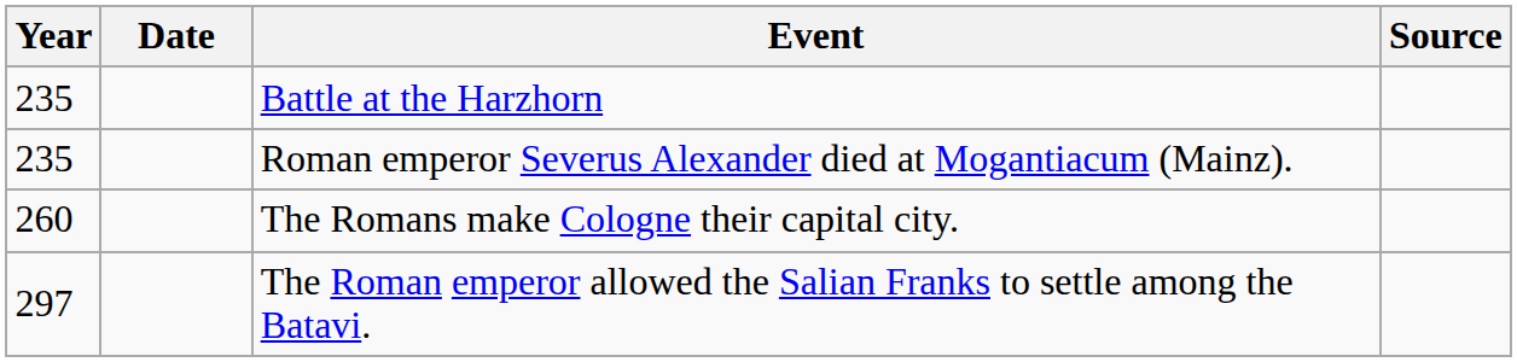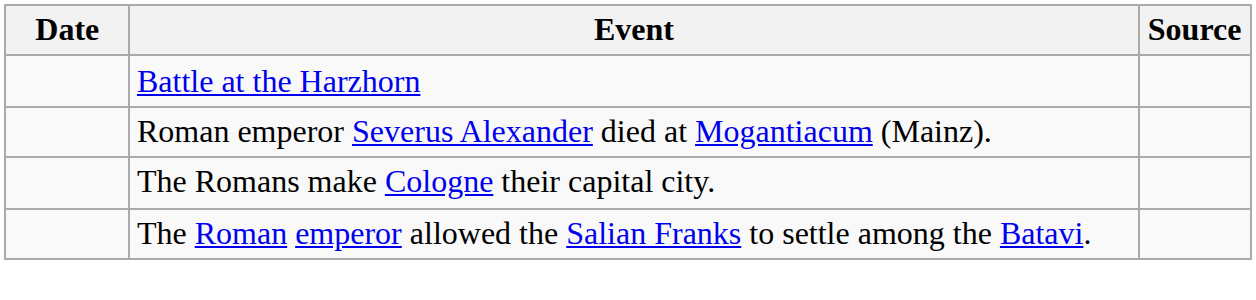- column: Year | 235 | 235 | 260 | 297
